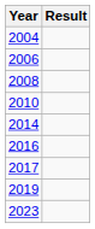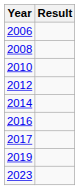- row: 2004
+ row: 2012
